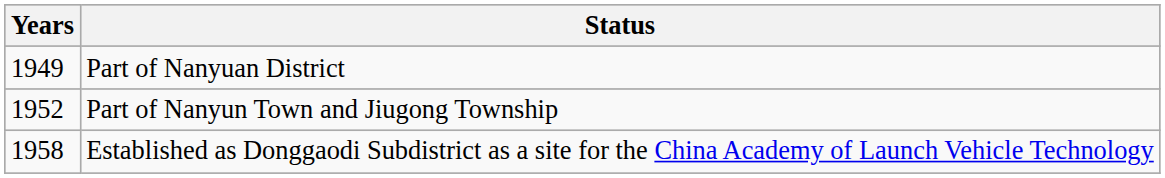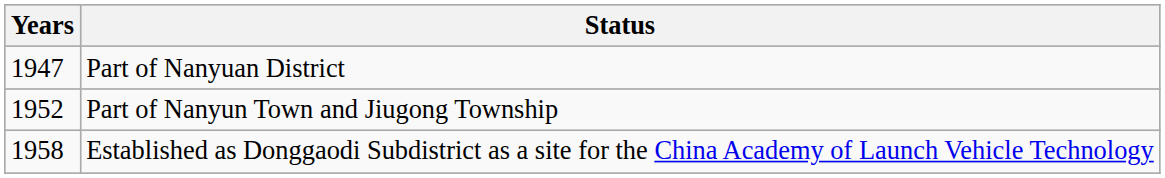Part of Nanyuan District | Years: 1949 -> 1947
